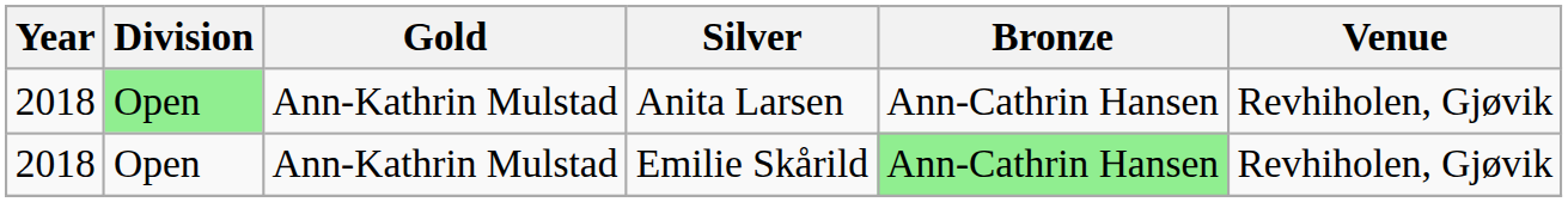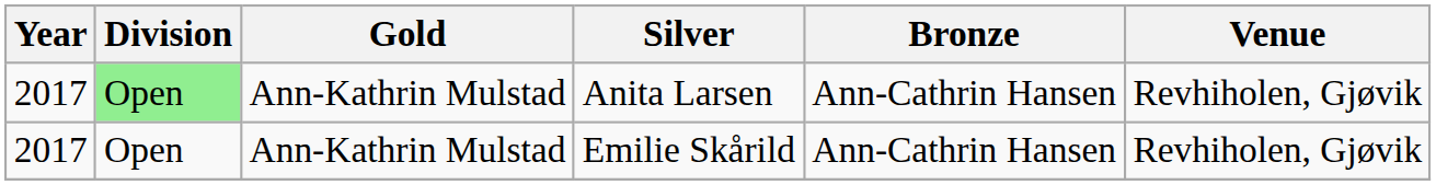Anita Larsen | Year: 2018 -> 2017
Emilie Skårild | Year: 2018 -> 2017
Emilie Skårild | Bronze: lightgreen background -> no background
